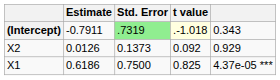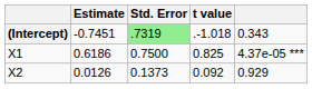(Intercept) | Estimate: -0.7911 -> -0.7451
(Intercept) | t value: lightyellow background -> no background
rows swapped: X1 <-> X2
